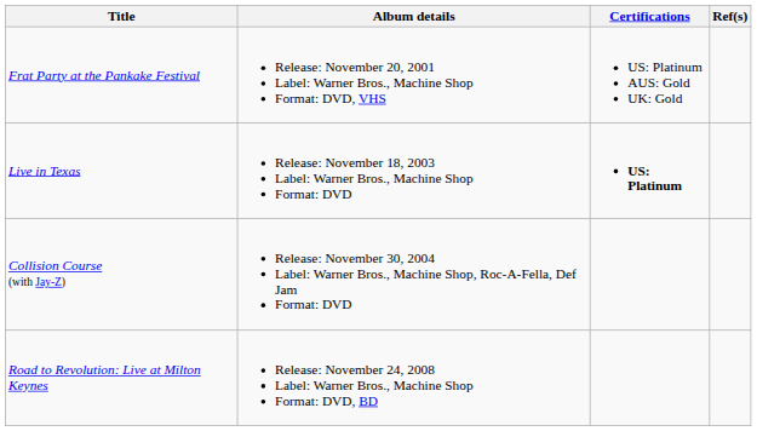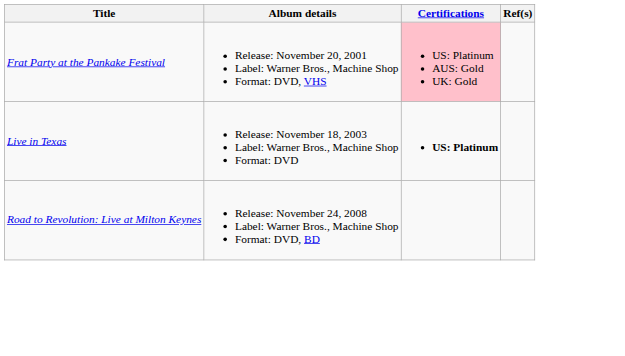Frat Party at the Pankake Festival | Certifications: no background -> pink background
- row: Collision Course (with Jay-Z) | Release: November 30, 2004 Label: Warner Bros., Machine Shop, Roc-A-Fella, Def Jam Format: DVD
